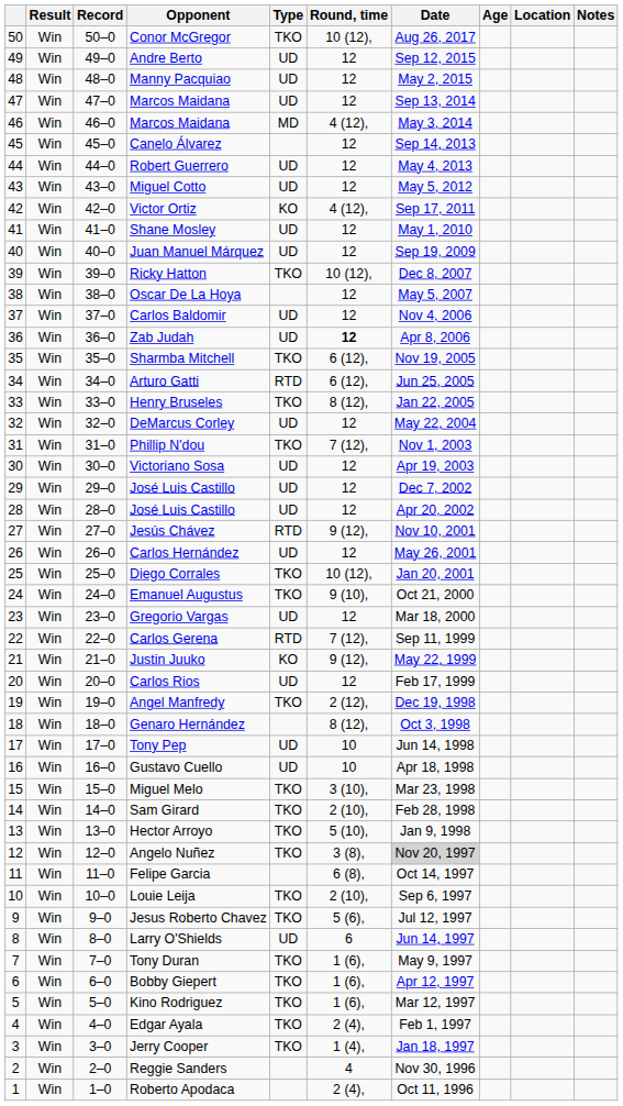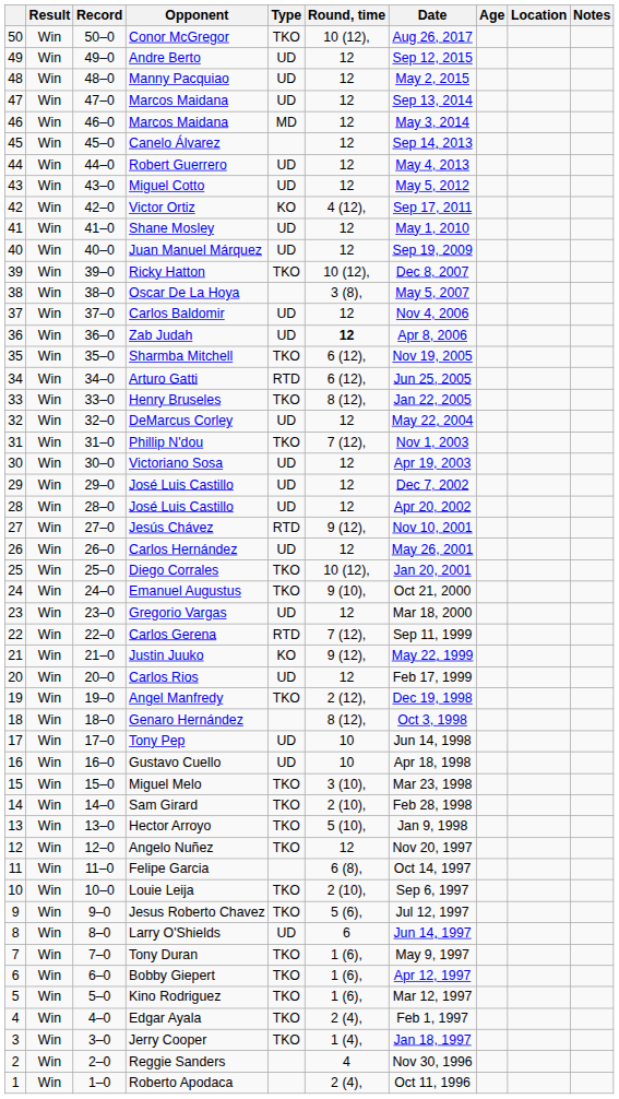46 / Marcos Maidana | Round, time: 4 (12), -> 12
Oscar De La Hoya | Round, time: 12 -> 3 (8),
Angelo Nuñez | Round, time: 3 (8), -> 12
Angelo Nuñez | Date: lightgrey background -> no background
